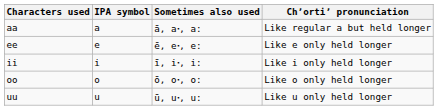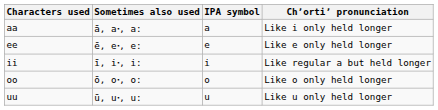columns swapped: Sometimes also used <-> IPA symbol
aa | Chʼortiʼ pronunciation: Like regular a but held longer -> Like i only held longer
ii | Chʼortiʼ pronunciation: Like i only held longer -> Like regular a but held longer
